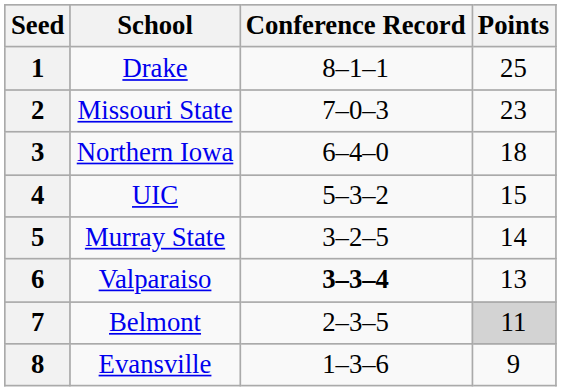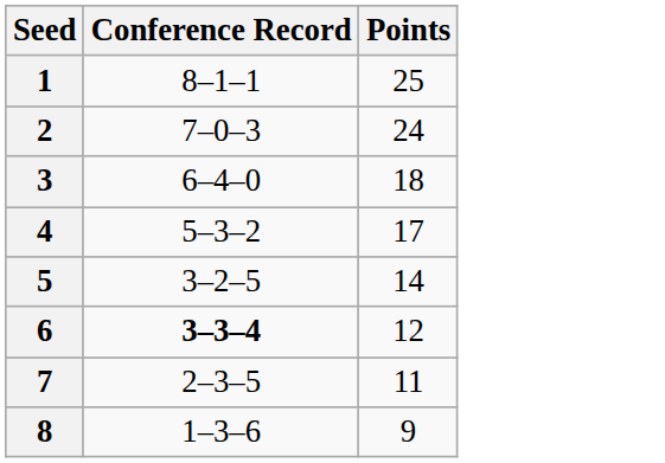- column: School | Drake | Missouri State | Northern Iowa | UIC | Murray State | Valparaiso | Belmont | Evansville
2 | Points: 23 -> 24
4 | Points: 15 -> 17
6 | Points: 13 -> 12
7 | Points: lightgrey background -> no background
